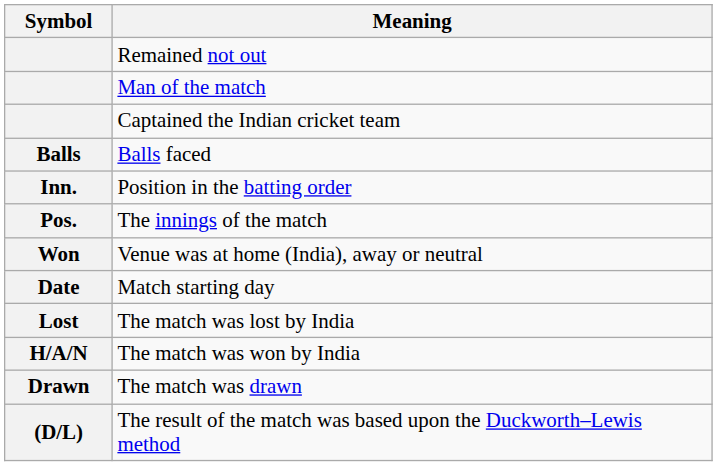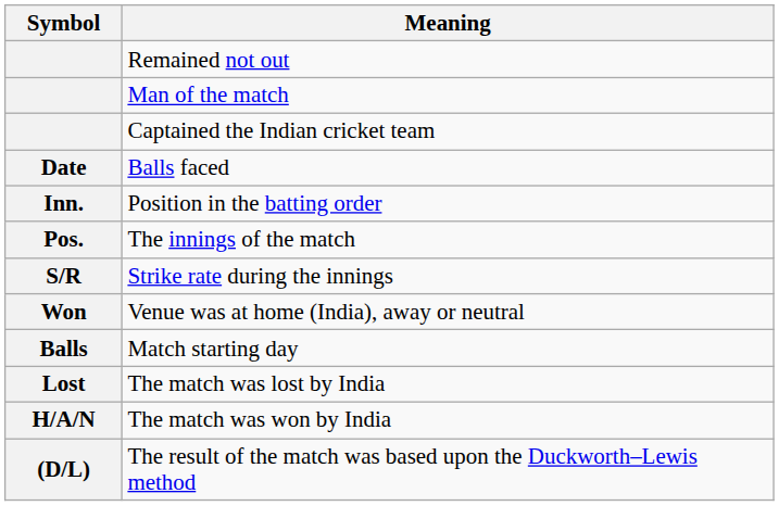Balls faced | Symbol: Balls -> Date
+ row: S/R | Strike rate during the innings
Match starting day | Symbol: Date -> Balls
- row: Drawn | The match was drawn
